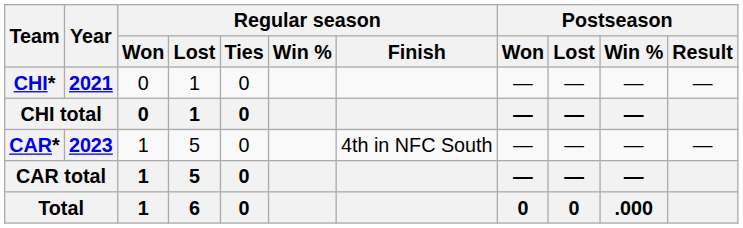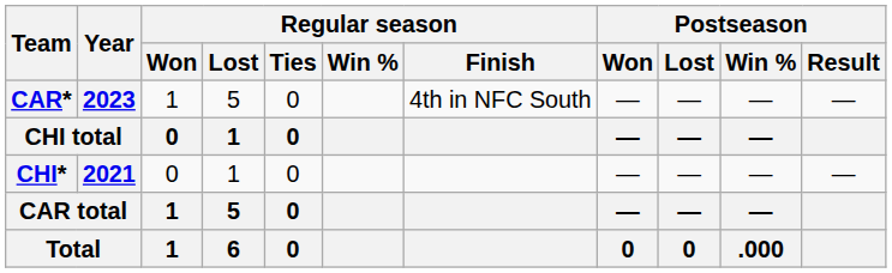rows swapped: CHI* <-> CAR*
